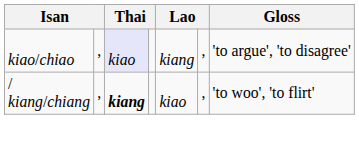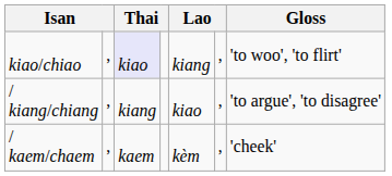kiao/chiao | Gloss: 'to argue', 'to disagree' -> 'to woo', 'to flirt'
/ kiang/chiang | column 3: bold -> normal
/ kiang/chiang | Gloss: 'to woo', 'to flirt' -> 'to argue', 'to disagree'
+ row: / kaem/chaem | , | kaem | kèm | , | 'cheek'
